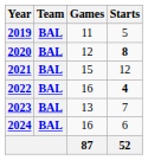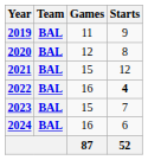2019 | Starts: 5 -> 9
2020 | Starts: bold -> normal
2023 | Games: 13 -> 15
